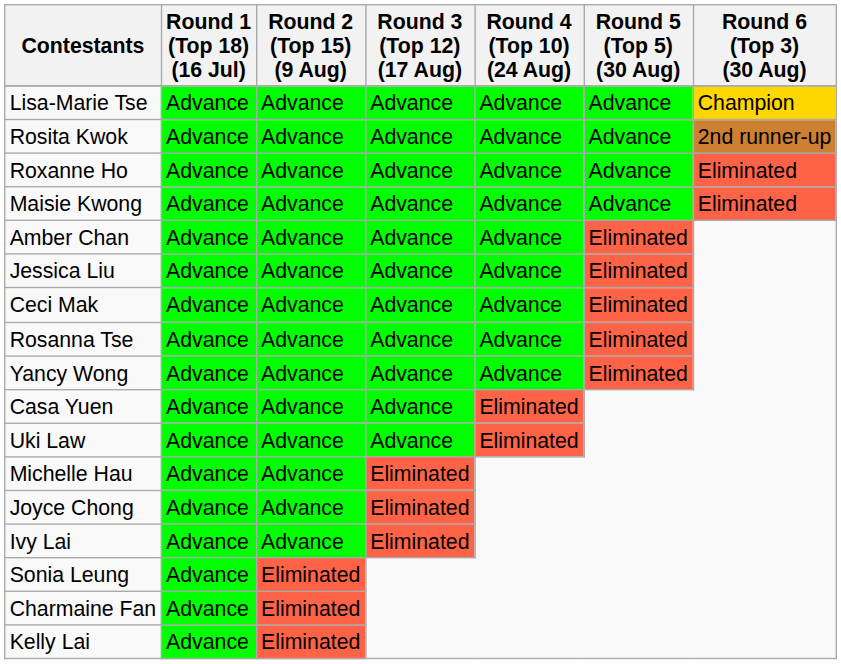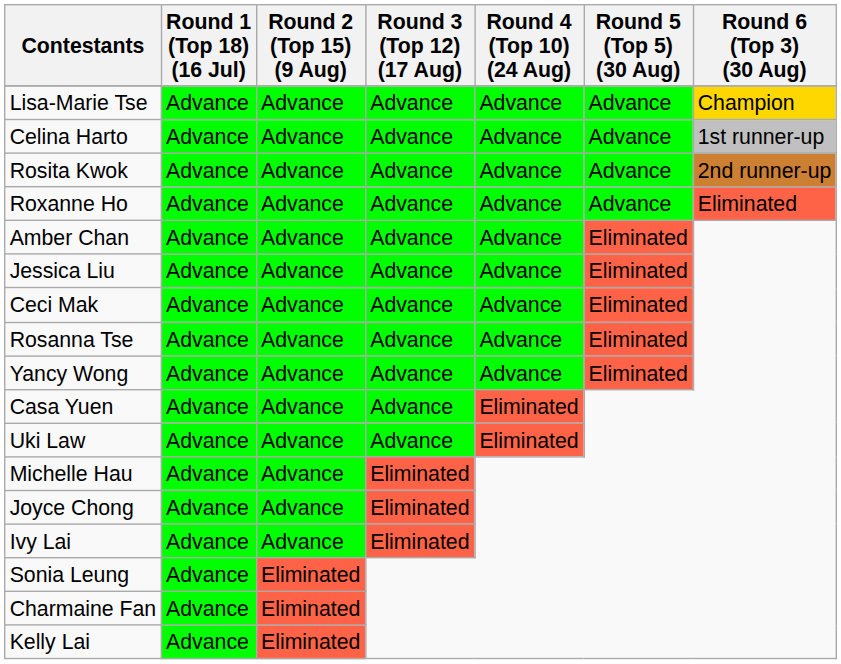+ row: Celina Harto | Advance | Advance | Advance | Advance | Advance | 1st runner-up
- row: Maisie Kwong | Advance | Advance | Advance | Advance | Advance | Eliminated
